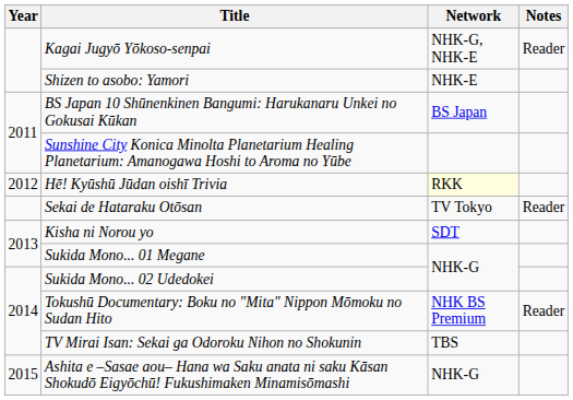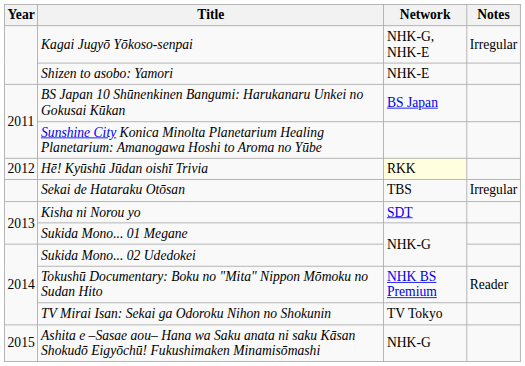Kagai Jugyō Yōkoso-senpai | Notes: Reader -> Irregular
Sekai de Hataraku Otōsan | Network: TV Tokyo -> TBS
Sekai de Hataraku Otōsan | Notes: Reader -> Irregular
TV Mirai Isan: Sekai ga Odoroku Nihon no Shokunin | Network: TBS -> TV Tokyo
